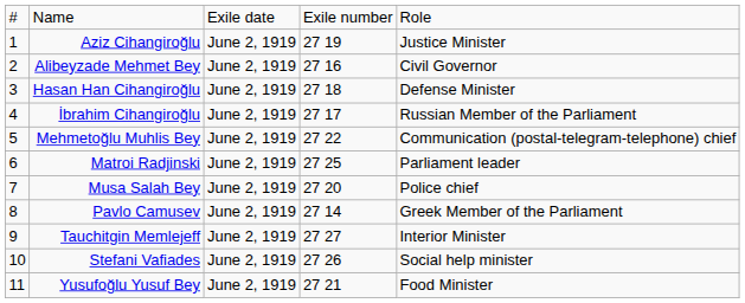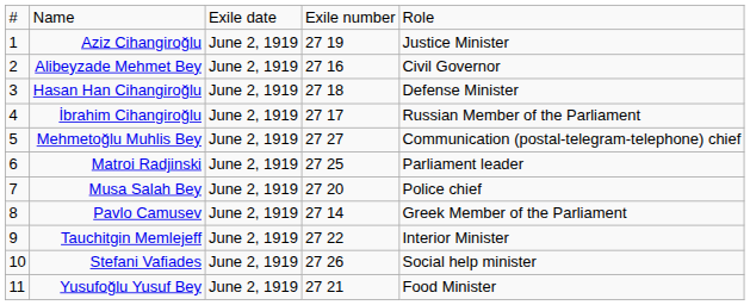Mehmetoğlu Muhlis Bey | column 4: 27 22 -> 27 27
Tauchitgin Memlejeff | column 4: 27 27 -> 27 22
